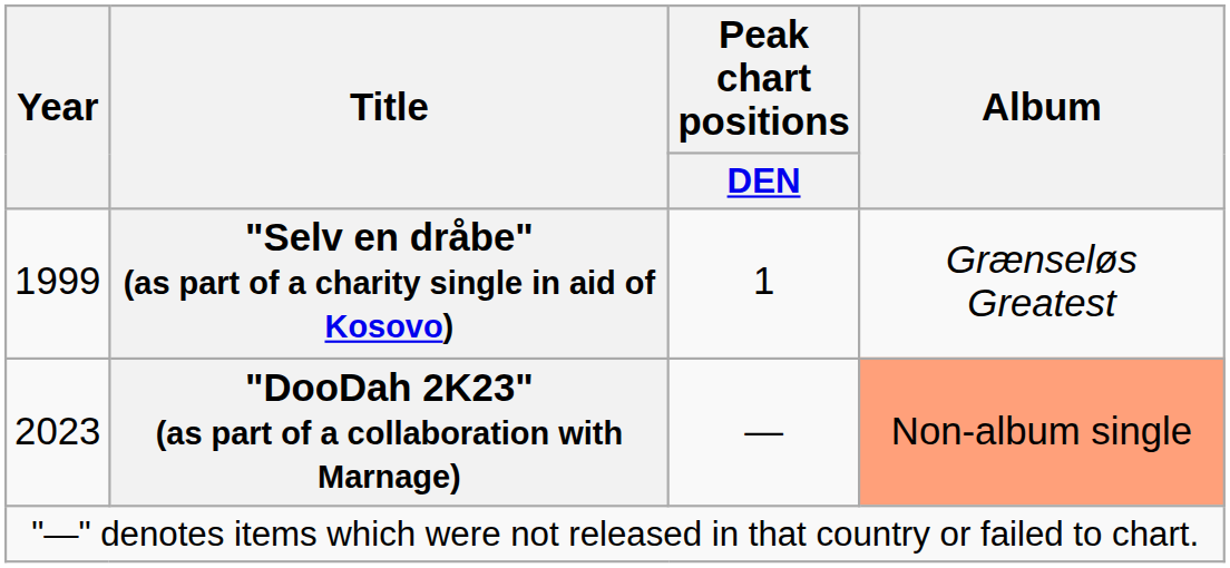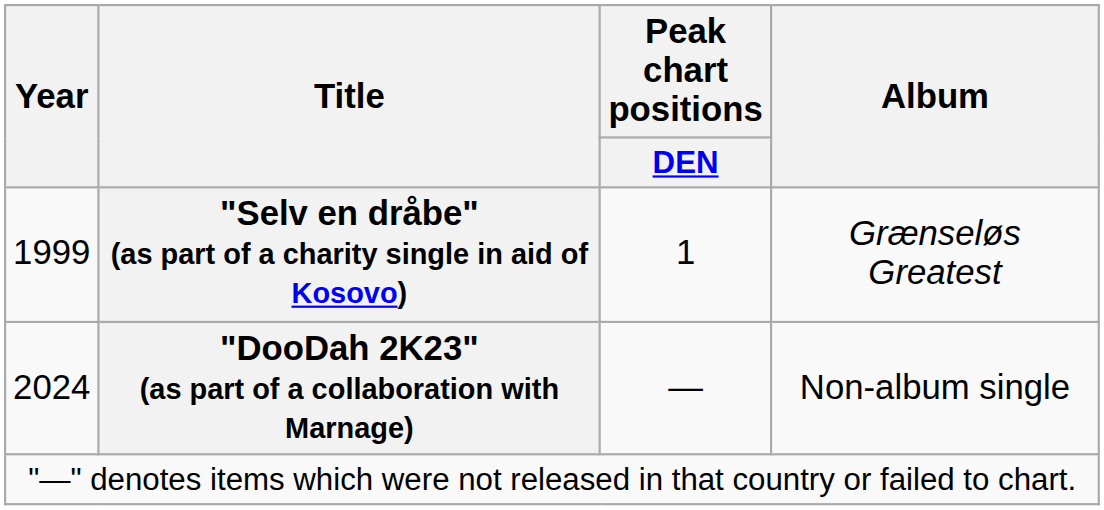"DooDah 2K23" (as part of a collaboration with Marnage) | Year: 2023 -> 2024
"DooDah 2K23" (as part of a collaboration with Marnage) | Album: lightsalmon background -> no background
